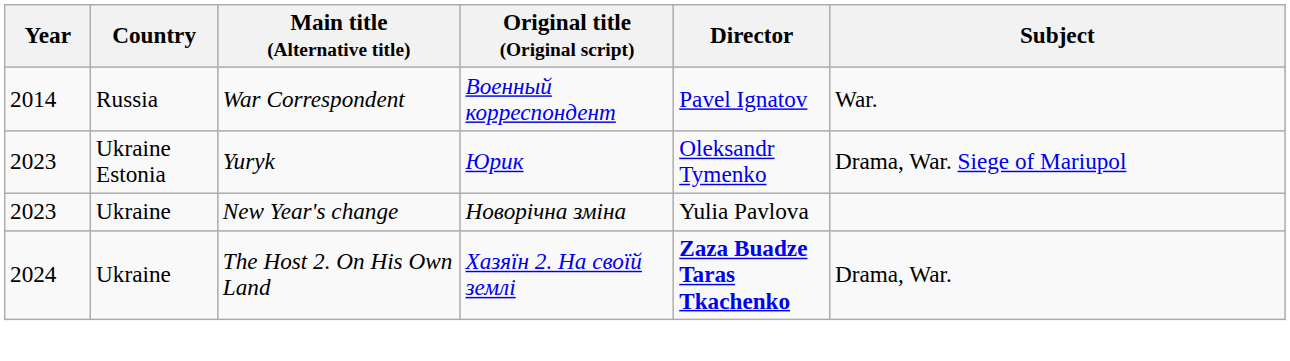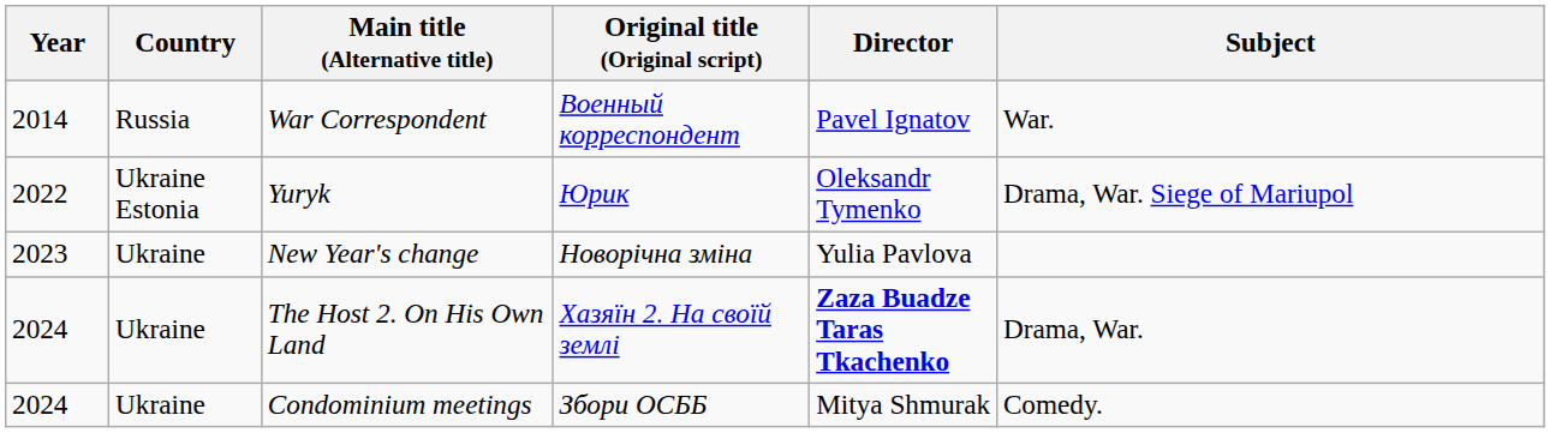Yuryk | Year: 2023 -> 2022
+ row: 2024 | Ukraine | Condominium meetings | Збори ОСББ | Mitya Shmurak | Comedy.
